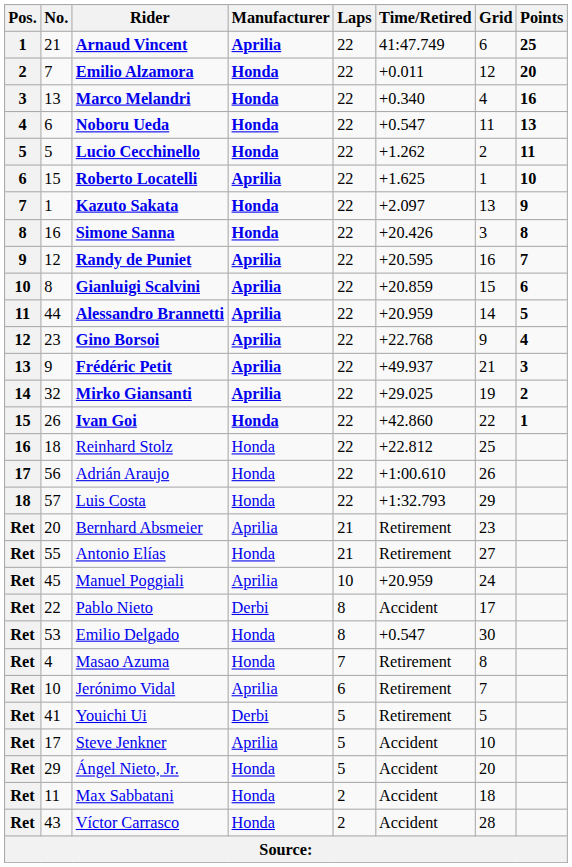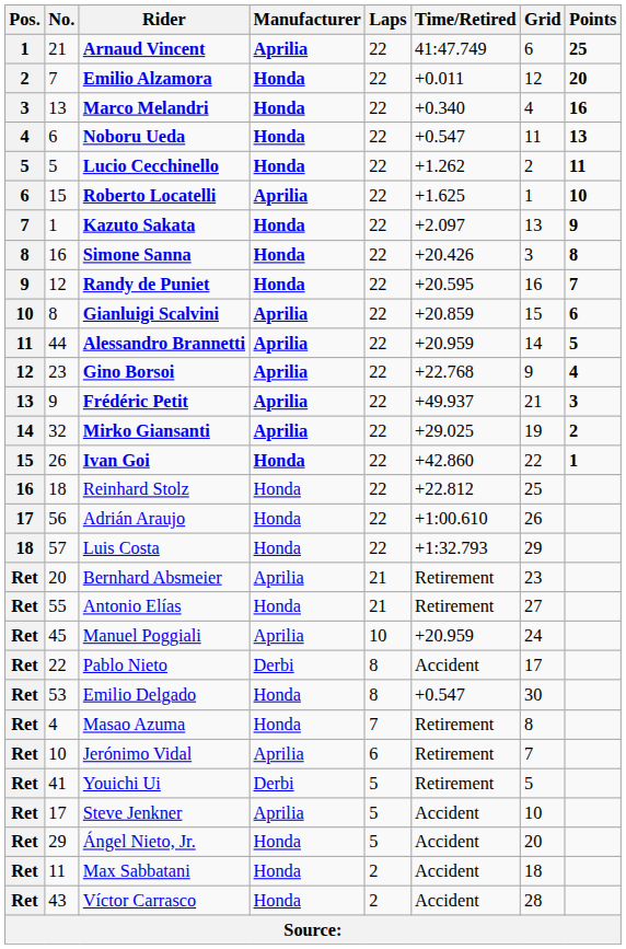Randy de Puniet | Manufacturer: Aprilia -> Honda
